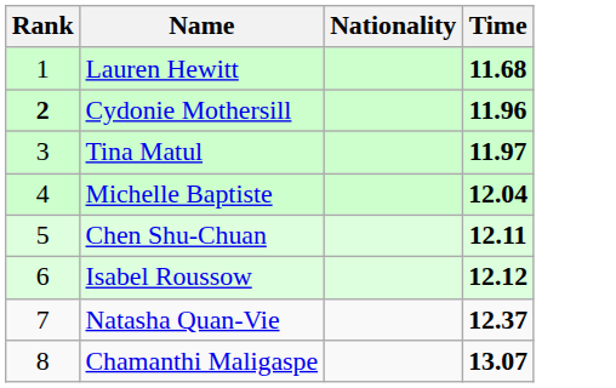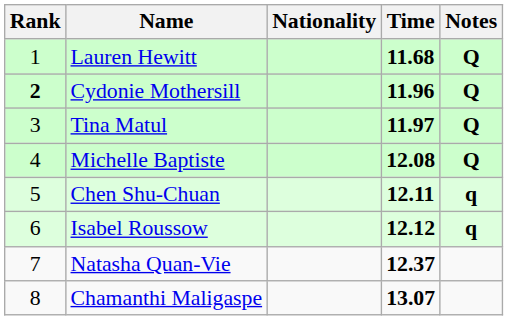+ column: Notes | Q | Q | Q | Q | q | q
Michelle Baptiste | Time: 12.04 -> 12.08
